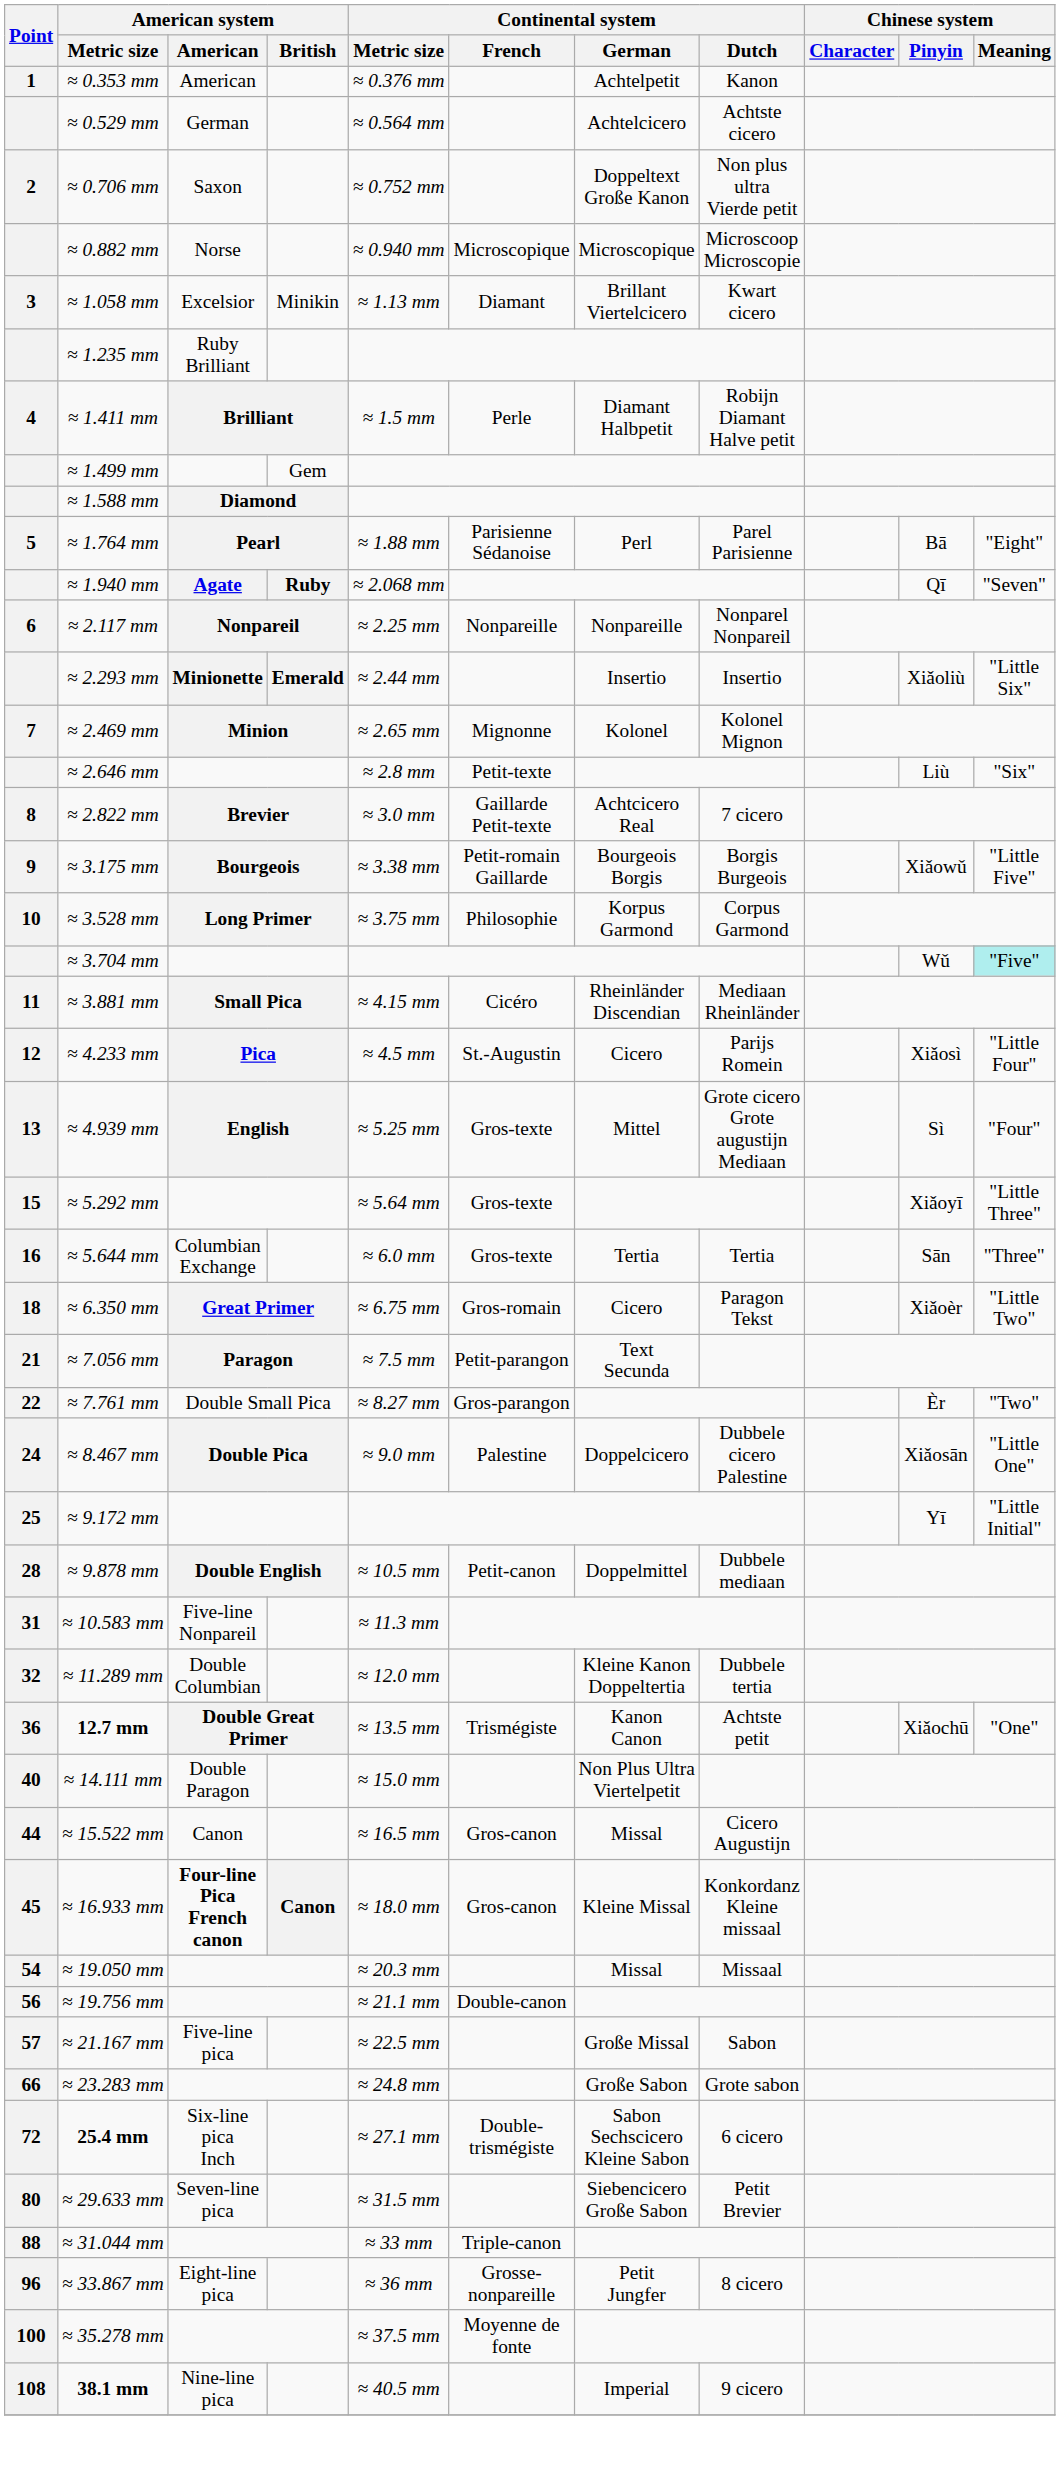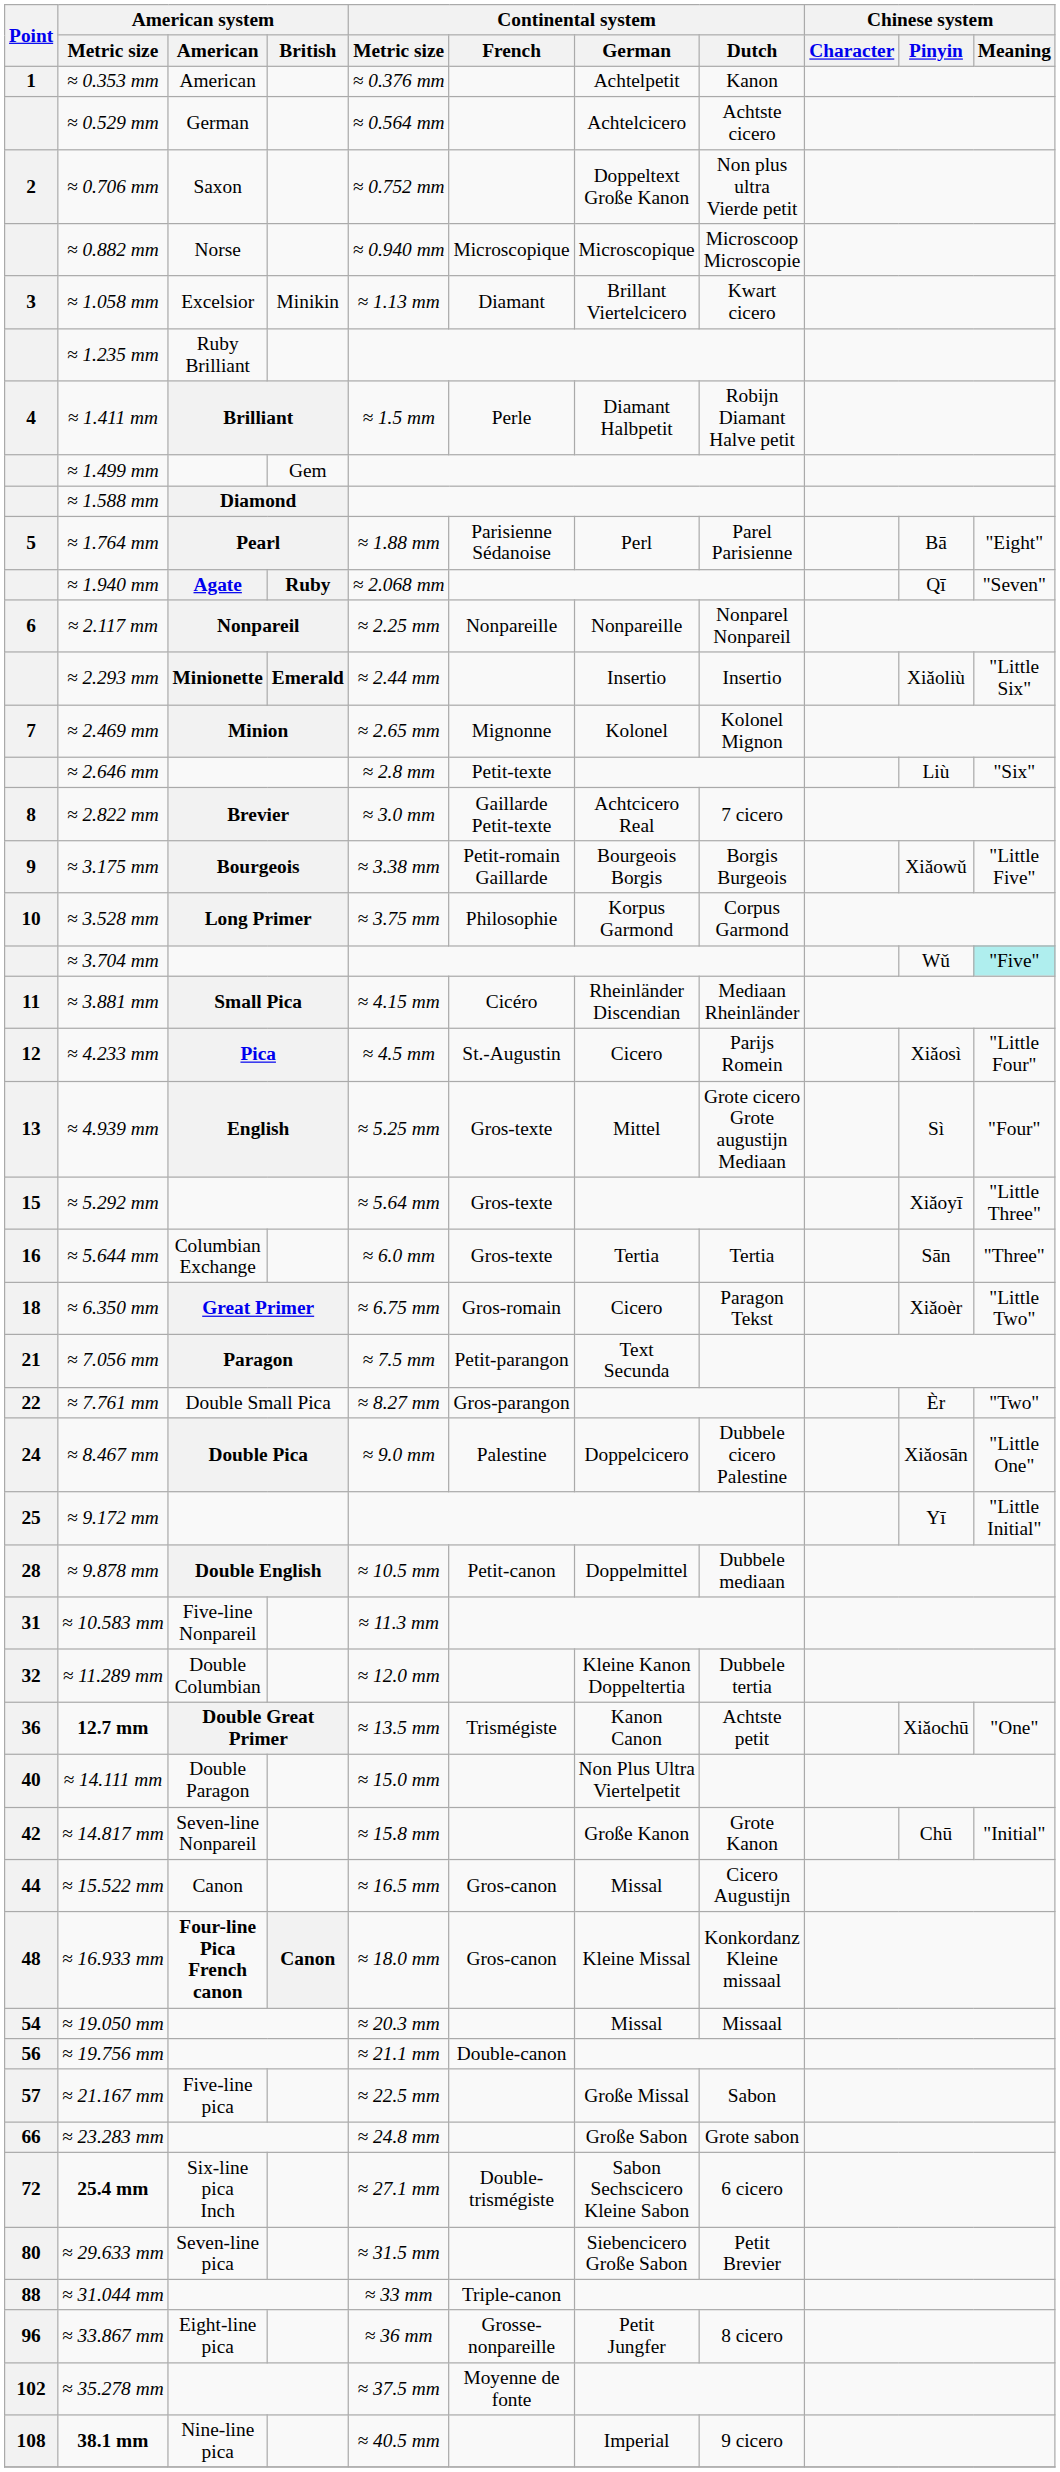+ row: 42 | ≈ 14.817 mm | Seven-line Nonpareil | ≈ 15.8 mm | Große Kanon | Grote Kanon | Chū | "Initial"
≈ 16.933 mm | Point: 45 -> 48
≈ 35.278 mm | Point: 100 -> 102
